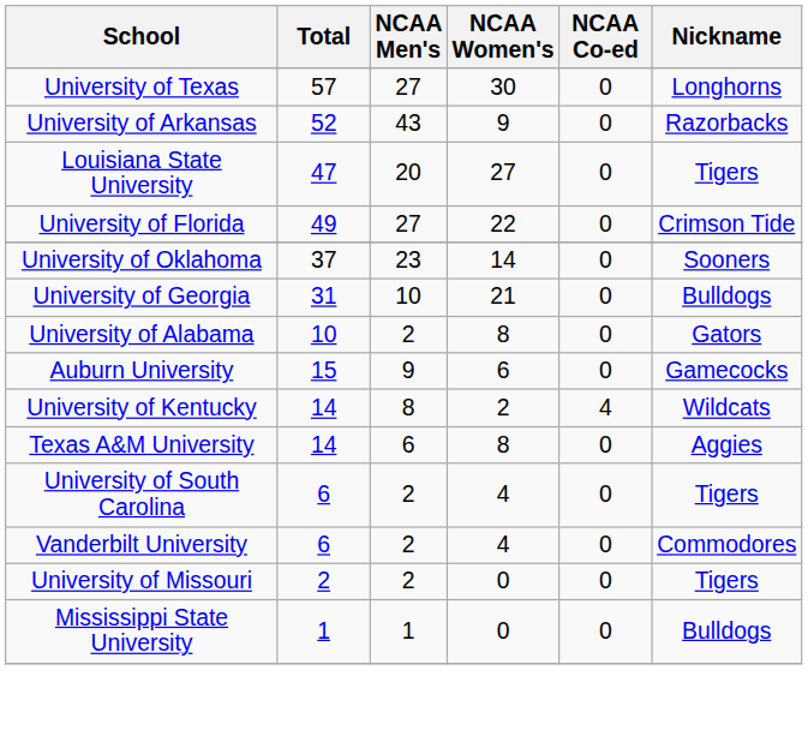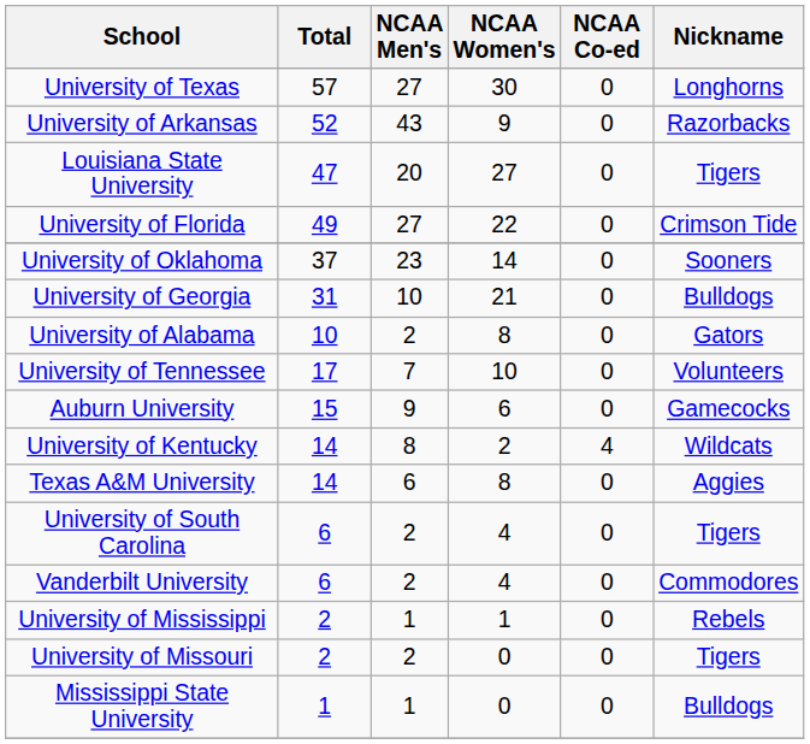+ row: University of Tennessee | 17 | 7 | 10 | 0 | Volunteers
+ row: University of Mississippi | 2 | 1 | 1 | 0 | Rebels
